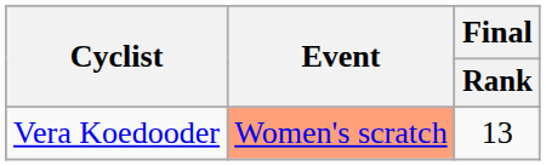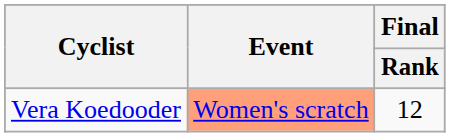Vera Koedooder | Final / Rank: 13 -> 12
